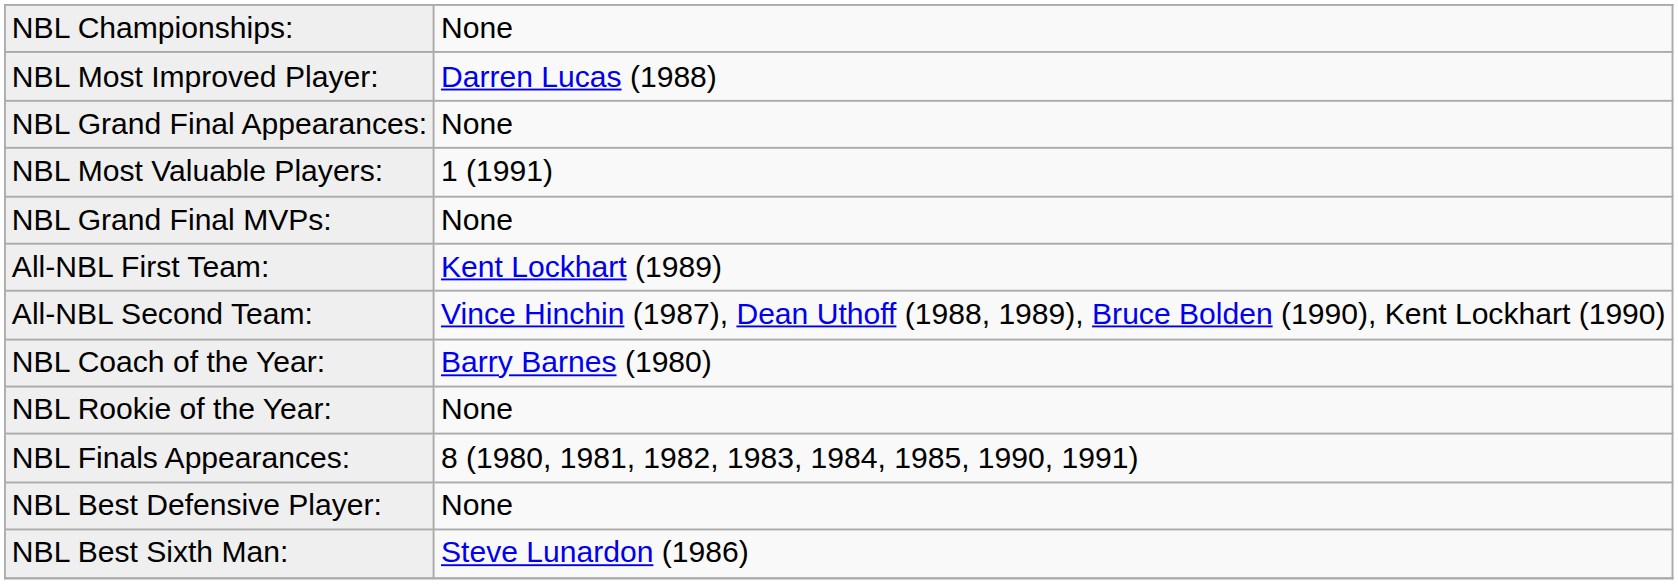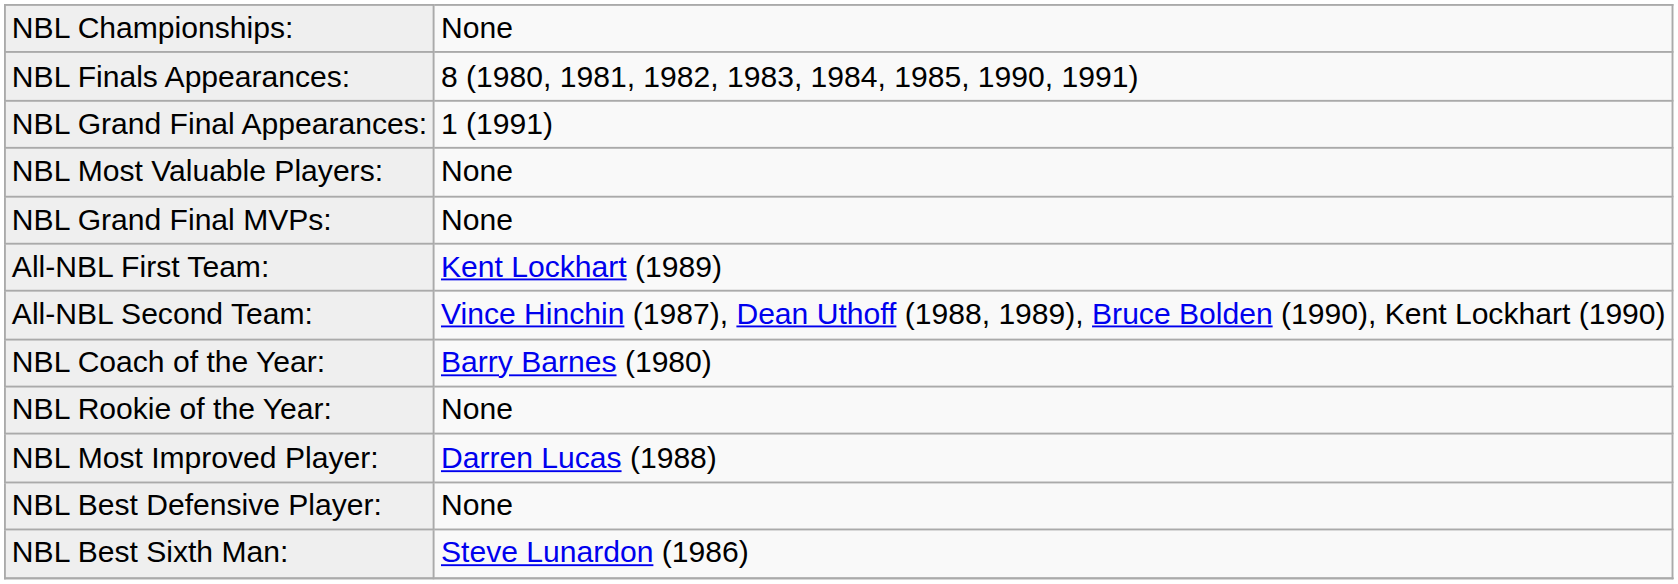rows swapped: NBL Finals Appearances: <-> NBL Most Improved Player:
NBL Grand Final Appearances: | column 2: None -> 1 (1991)
NBL Most Valuable Players: | column 2: 1 (1991) -> None
